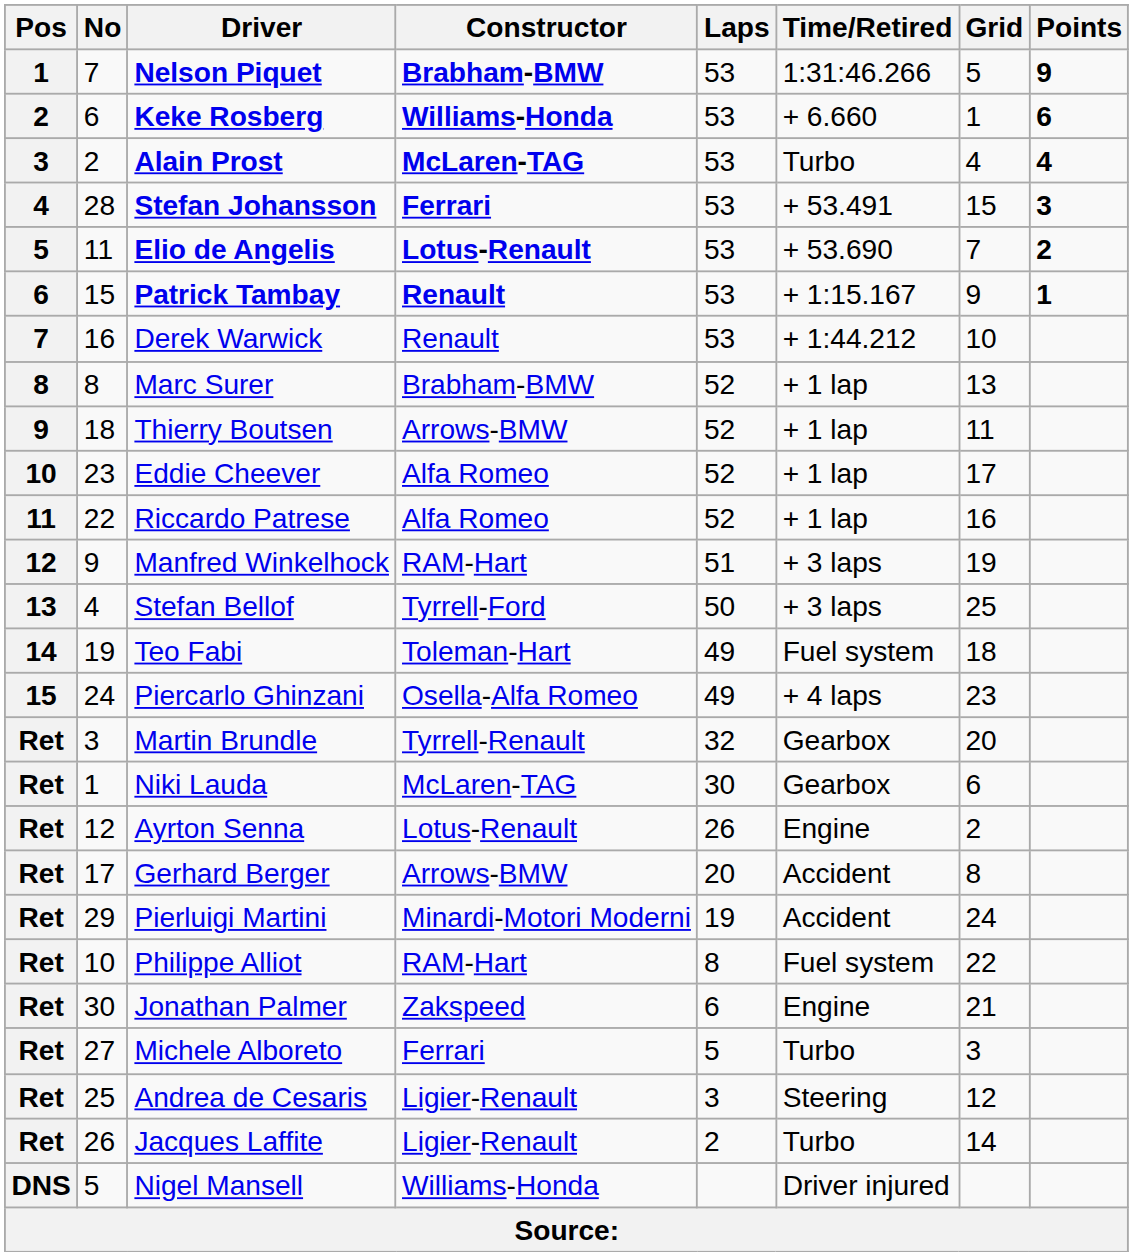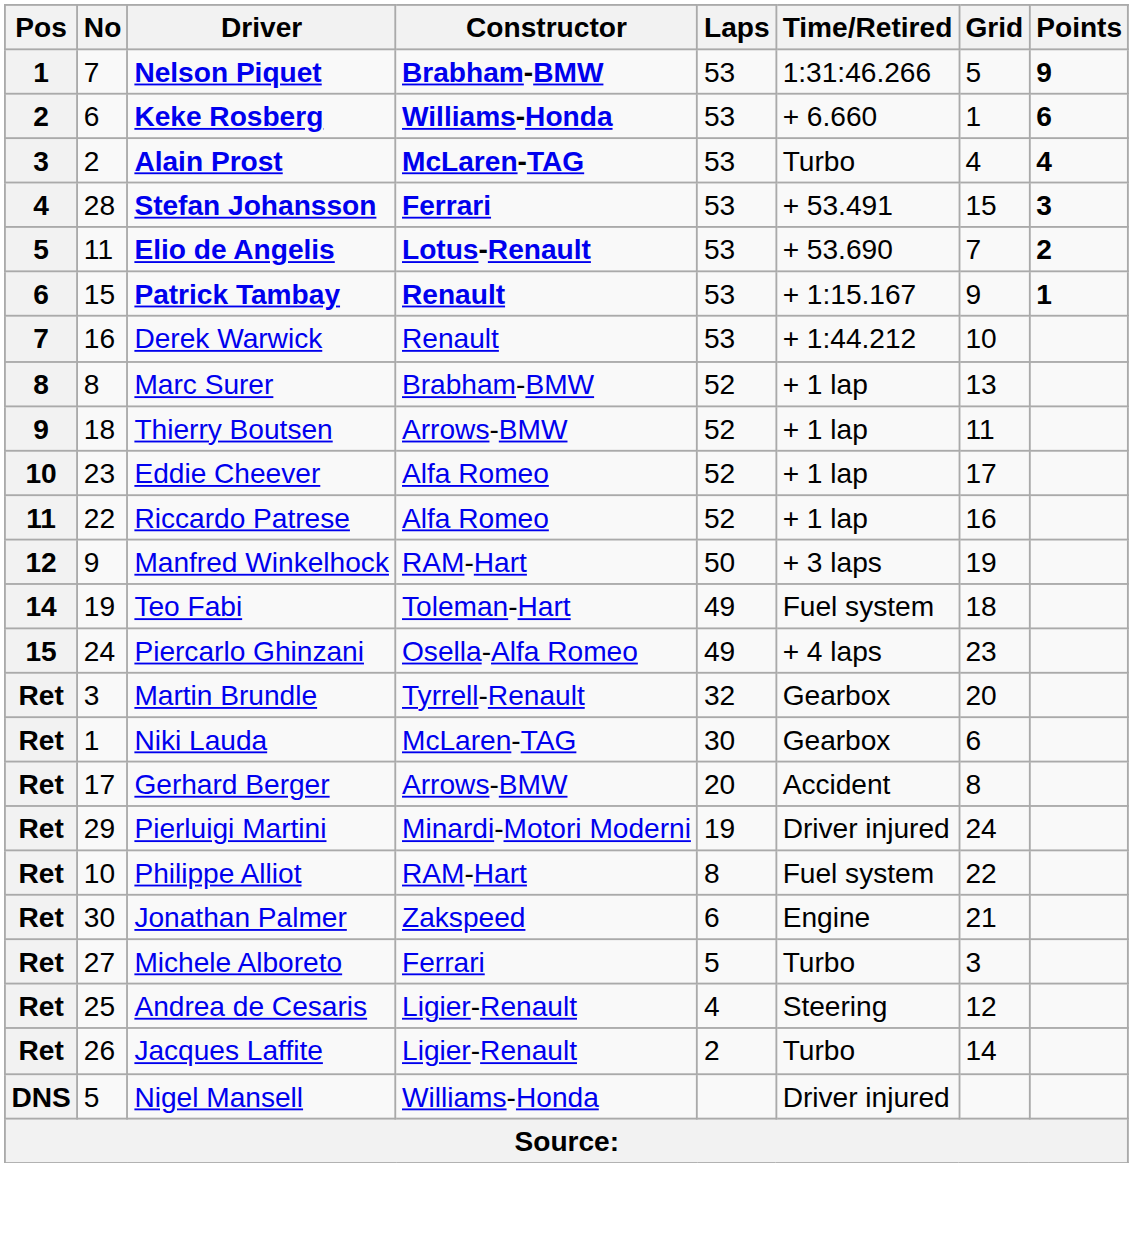Manfred Winkelhock | Laps: 51 -> 50
- row: 13 | 4 | Stefan Bellof | Tyrrell-Ford | 50 | + 3 laps | 25
- row: Ret | 12 | Ayrton Senna | Lotus-Renault | 26 | Engine | 2
Pierluigi Martini | Time/Retired: Accident -> Driver injured
Andrea de Cesaris | Laps: 3 -> 4
